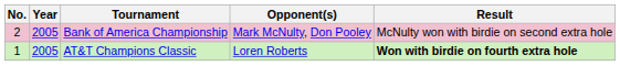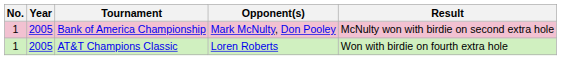Bank of America Championship | No.: 2 -> 1
AT&T Champions Classic | Result: bold -> normal
